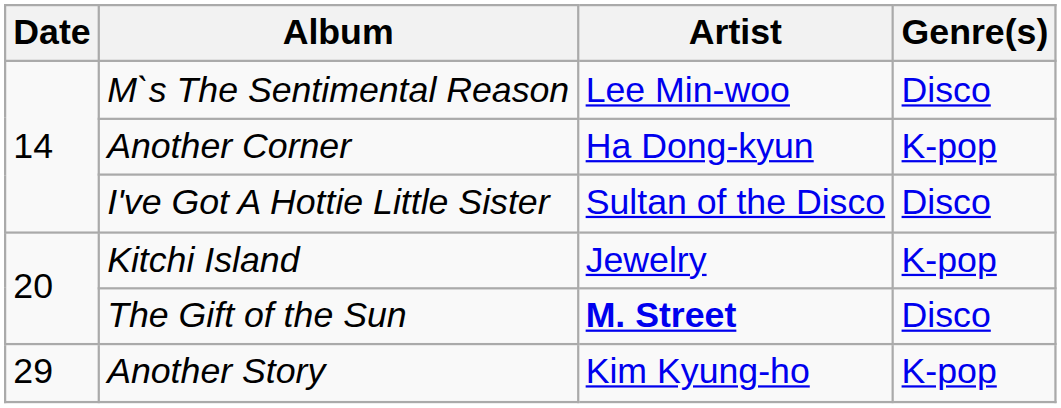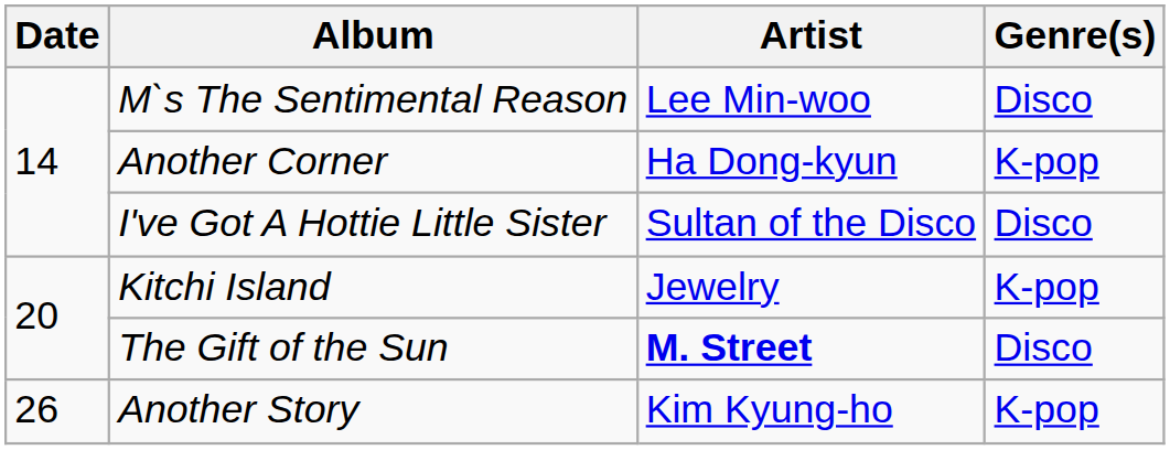Another Story | Date: 29 -> 26
